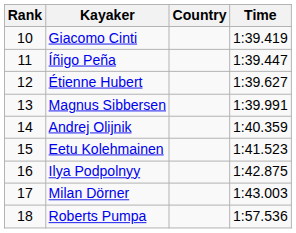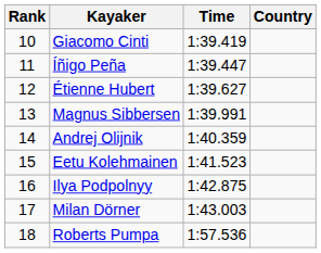columns swapped: Country <-> Time
